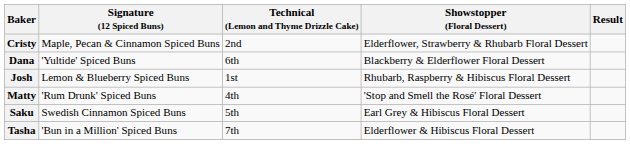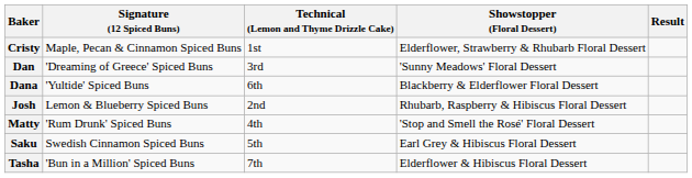Cristy | Technical (Lemon and Thyme Drizzle Cake): 2nd -> 1st
+ row: Dan | 'Dreaming of Greece' Spiced Buns | 3rd | 'Sunny Meadows' Floral Dessert
Josh | Technical (Lemon and Thyme Drizzle Cake): 1st -> 2nd
